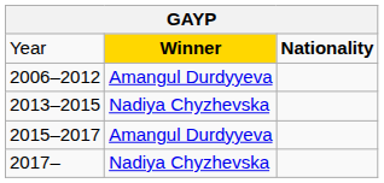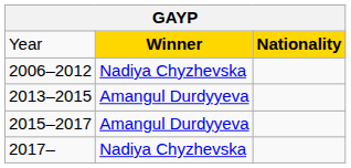Year | column 3: no background -> gold background
2006–2012 | column 2: Amangul Durdyyeva -> Nadiya Chyzhevska
2013–2015 | column 2: Nadiya Chyzhevska -> Amangul Durdyyeva
